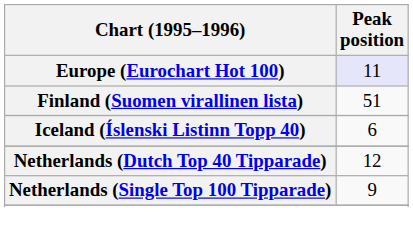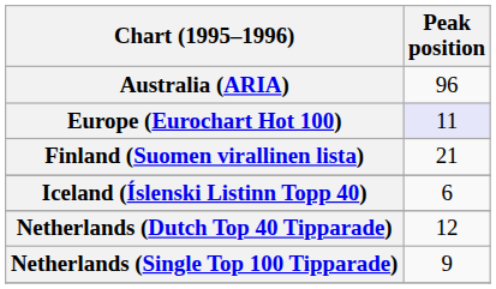+ row: Australia (ARIA) | 96
Finland (Suomen virallinen lista) | Peak position: 51 -> 21
